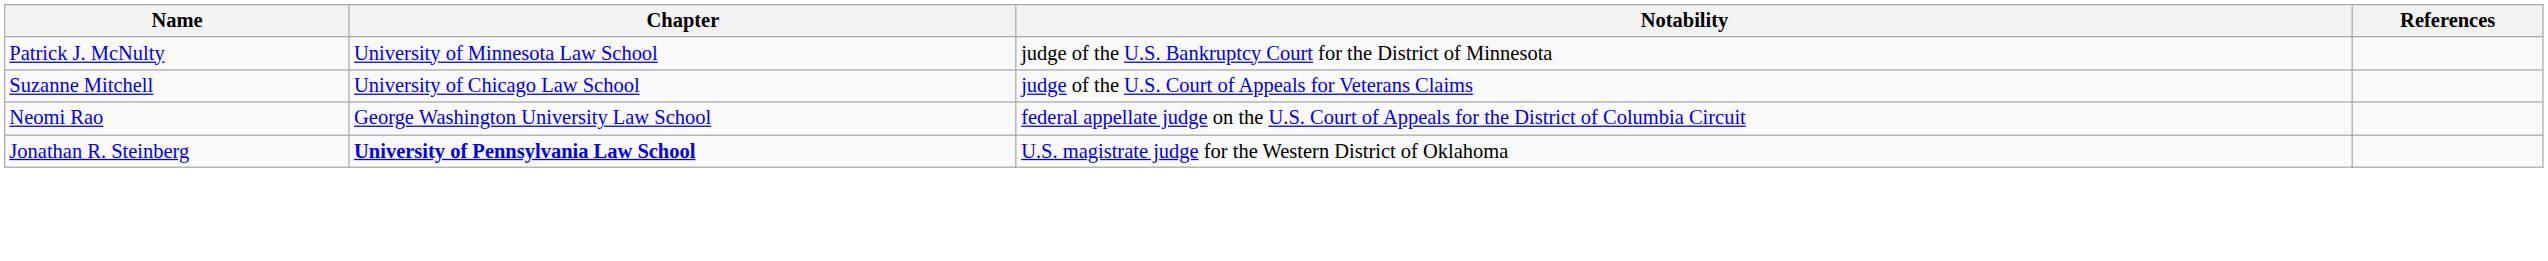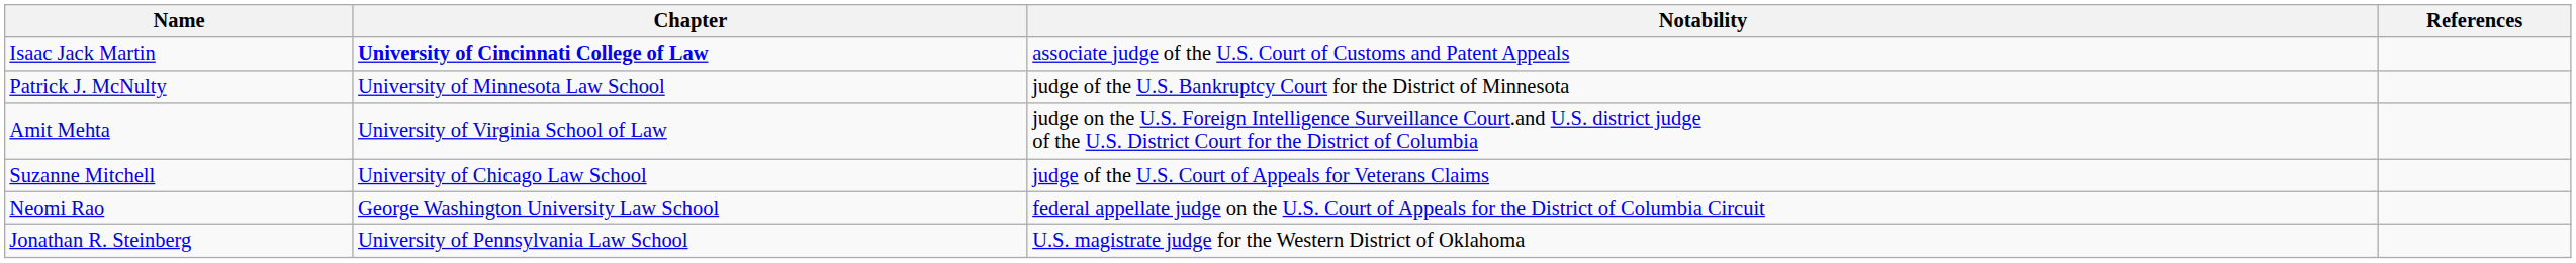+ row: Isaac Jack Martin | University of Cincinnati College of Law | associate judge of the U.S. Court of Customs and Patent Appeals
+ row: Amit Mehta | University of Virginia School of Law | judge on the U.S. Foreign Intelligence Surveillance Court.and U.S. district judge of the U.S. District Court for the District of Columbia
Jonathan R. Steinberg | Chapter: bold -> normal
